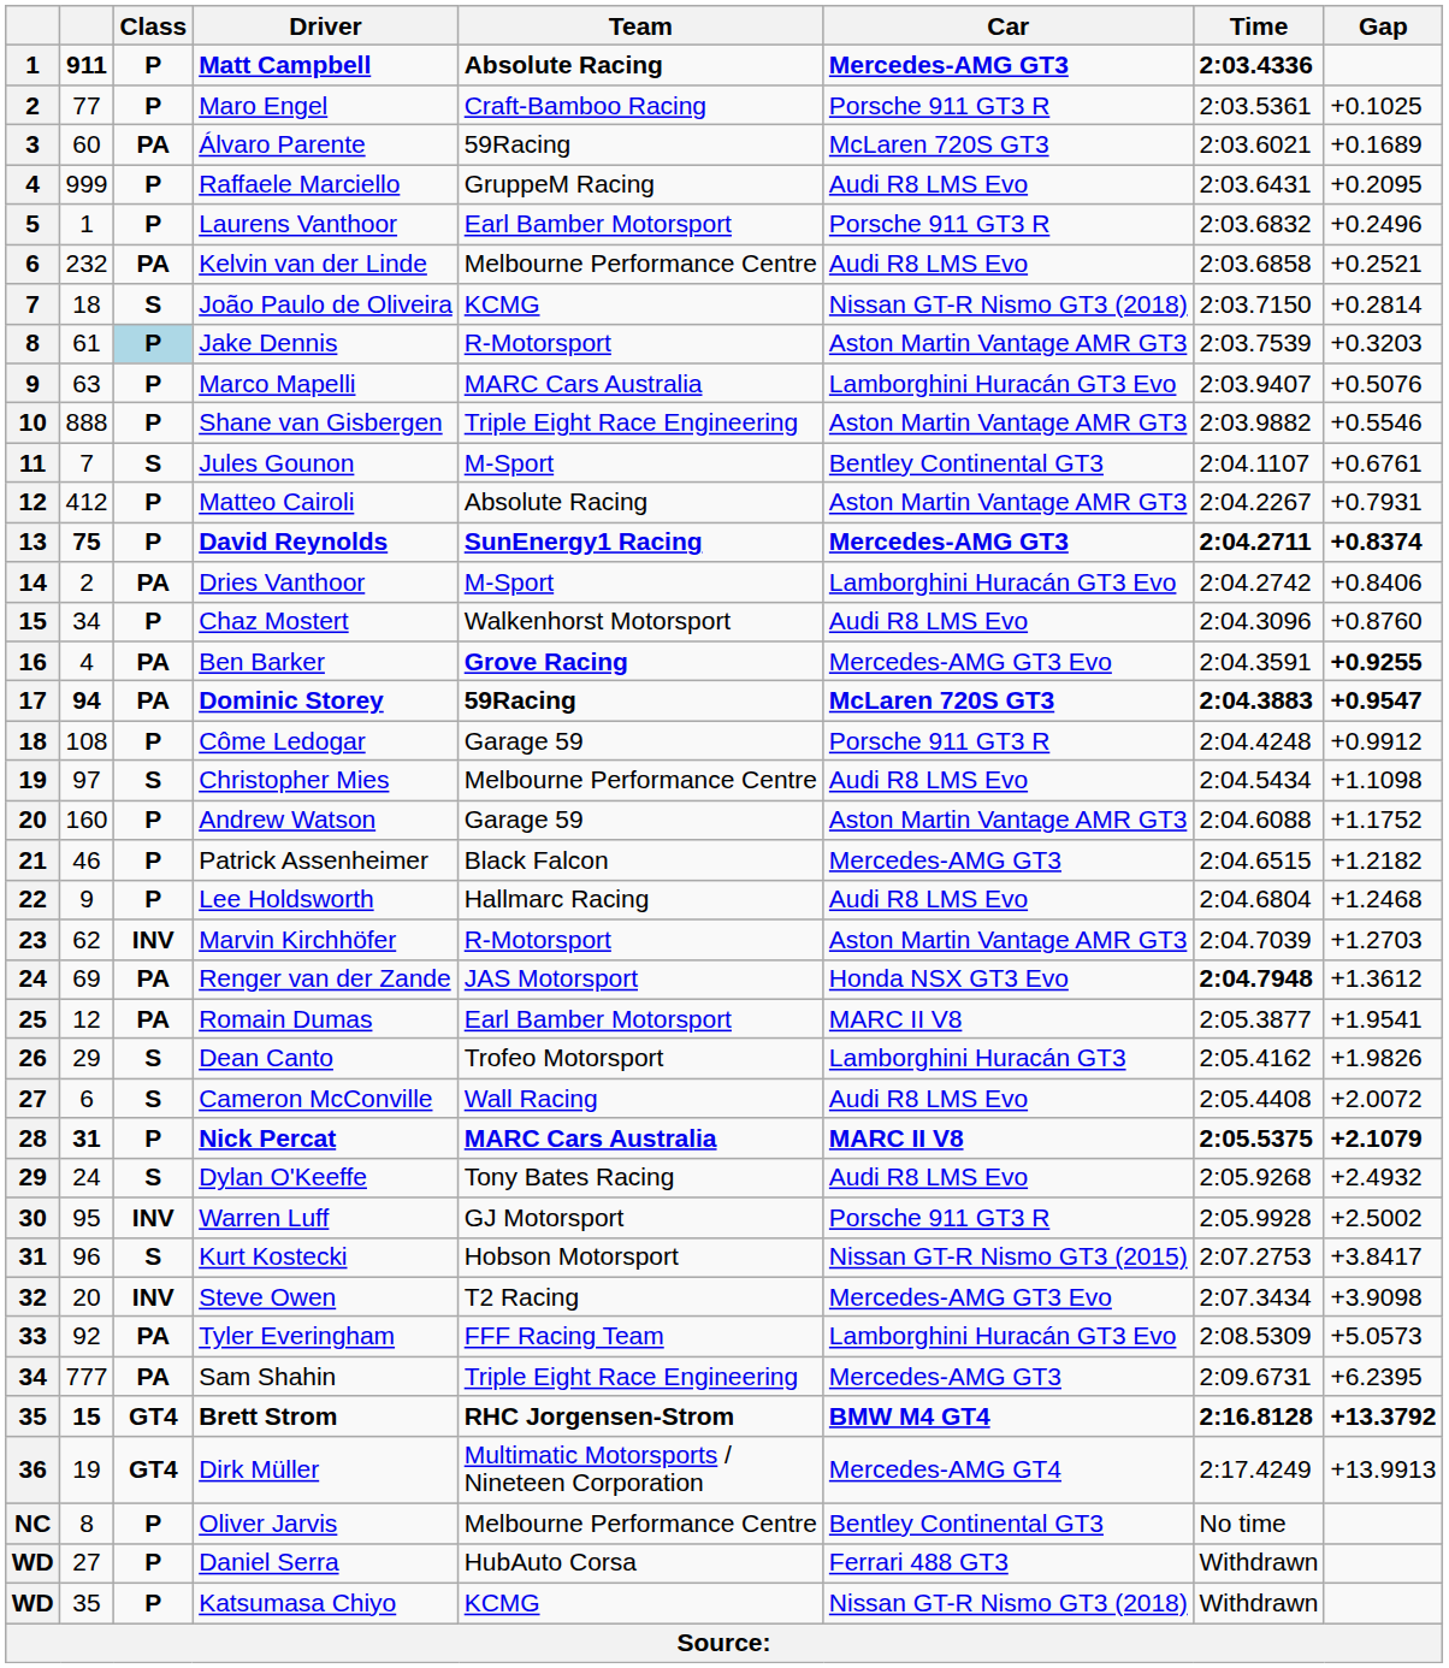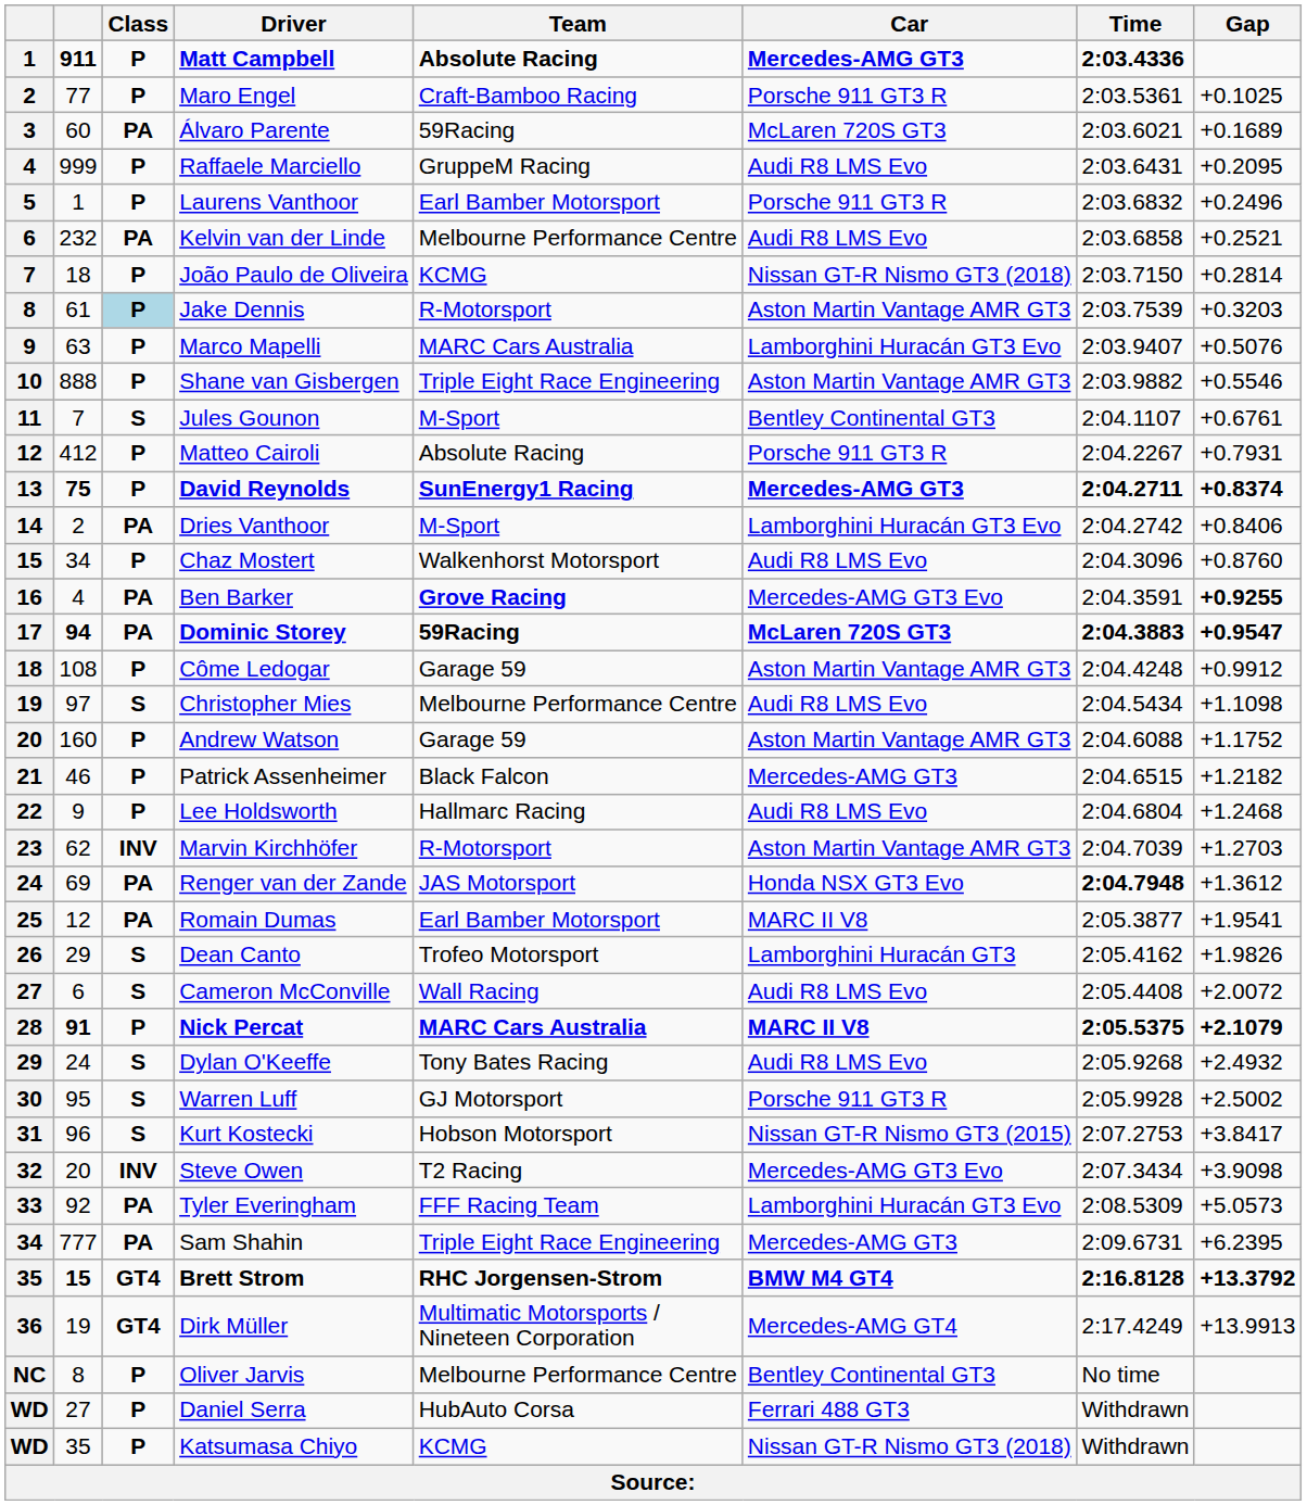João Paulo de Oliveira | Class: S -> P
Matteo Cairoli | Car: Aston Martin Vantage AMR GT3 -> Porsche 911 GT3 R
Côme Ledogar | Car: Porsche 911 GT3 R -> Aston Martin Vantage AMR GT3
Nick Percat | column 2: 31 -> 91
Warren Luff | Class: INV -> S
